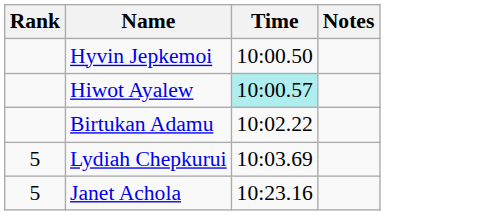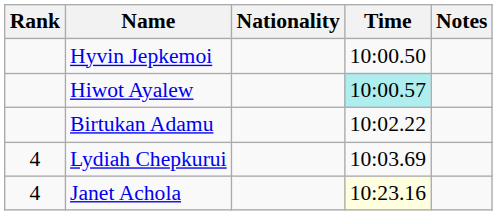+ column: Nationality
Lydiah Chepkurui | Rank: 5 -> 4
Janet Achola | Rank: 5 -> 4
Janet Achola | Time: no background -> lightyellow background
